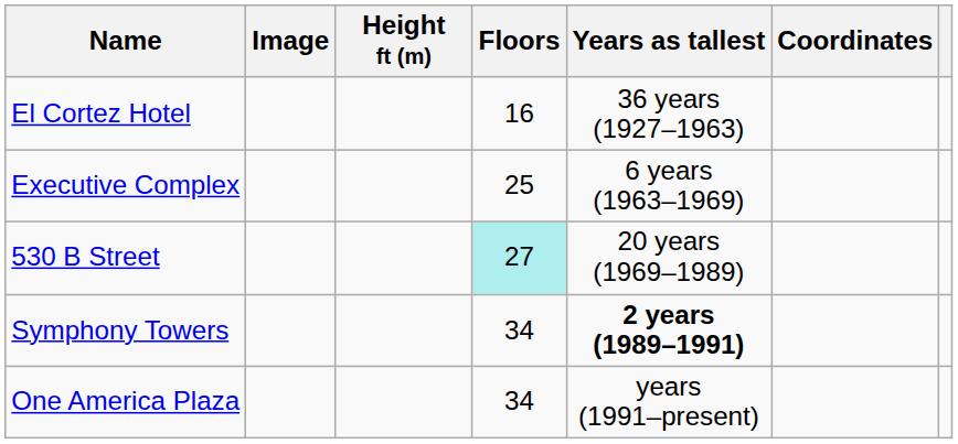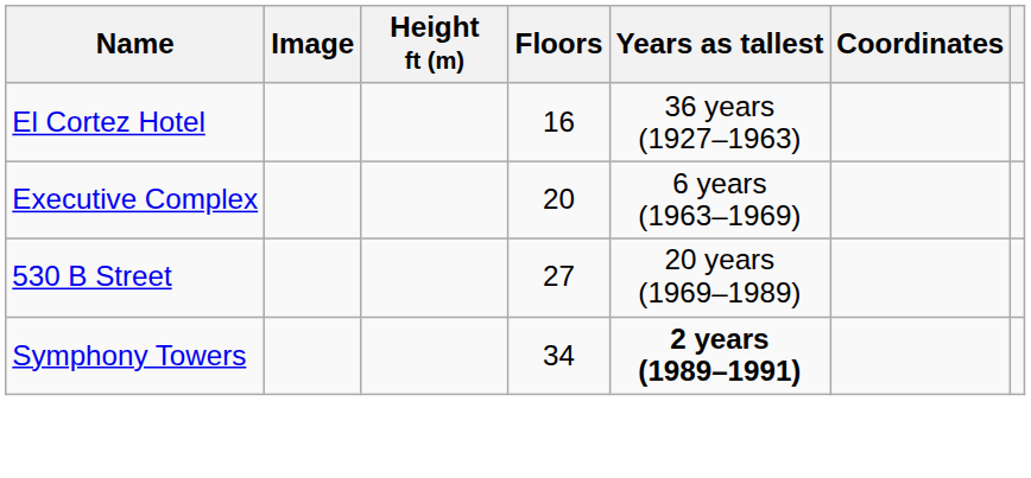Executive Complex | Floors: 25 -> 20
530 B Street | Floors: paleturquoise background -> no background
- row: One America Plaza | 34 | years (1991–present)
